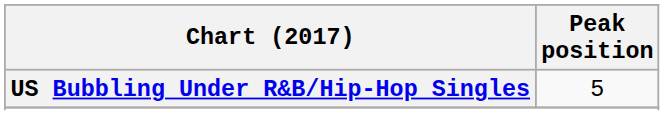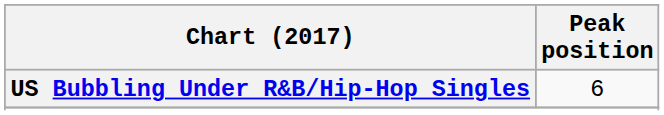US Bubbling Under R&B/Hip-Hop Singles | Peak position: 5 -> 6
